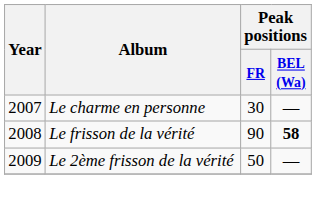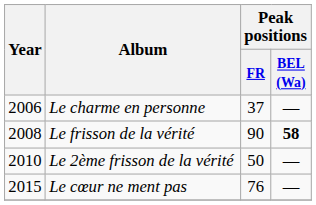Le charme en personne | Year: 2007 -> 2006
Le charme en personne | Peak positions / FR: 30 -> 37
Le 2ème frisson de la vérité | Year: 2009 -> 2010
+ row: 2015 | Le cœur ne ment pas | 76 | —
